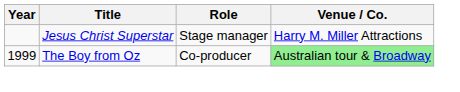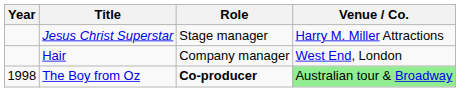+ row: Hair | Company manager | West End, London
The Boy from Oz | Year: 1999 -> 1998
The Boy from Oz | Role: normal -> bold
